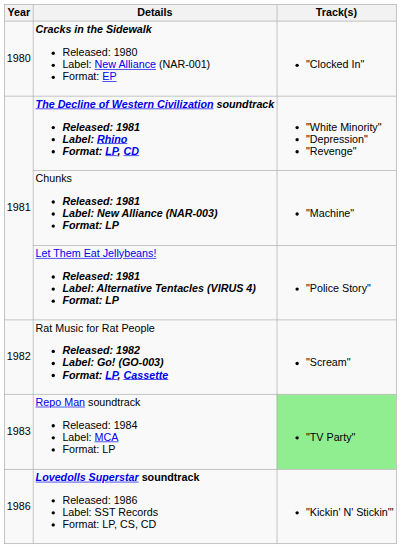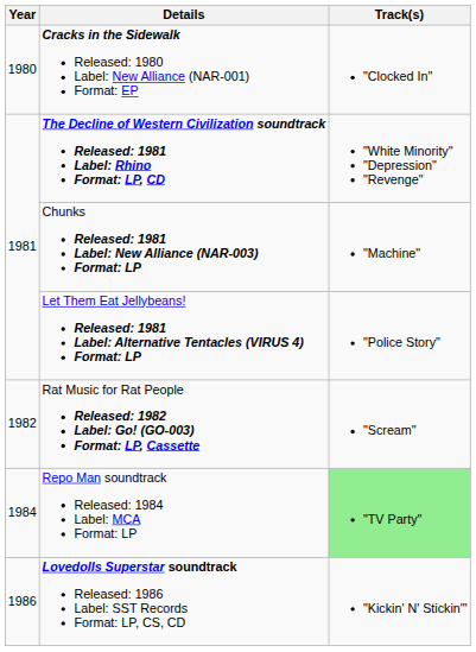Repo Man soundtrack Released: 1984 Label: MCA Format: LP | Year: 1983 -> 1984
